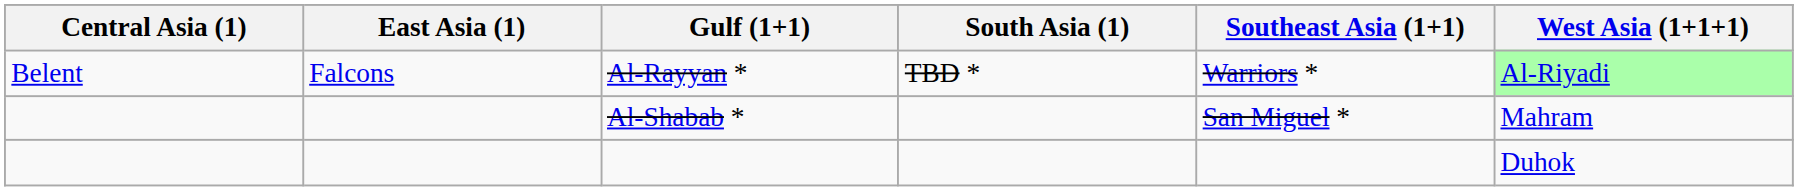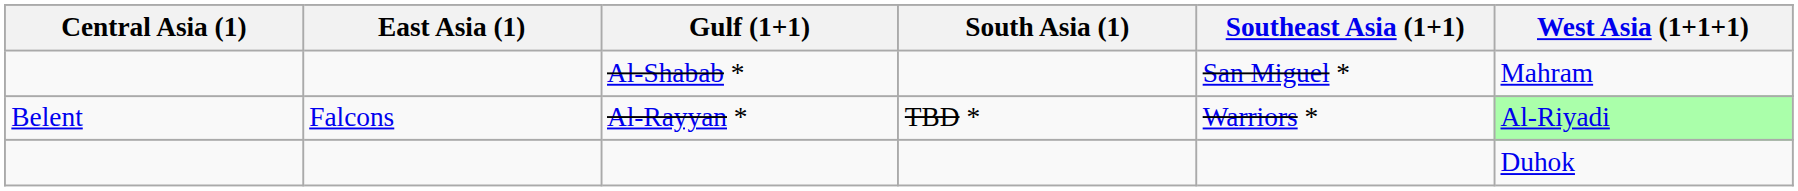rows swapped: Al-Rayyan * <-> Al-Shabab *
